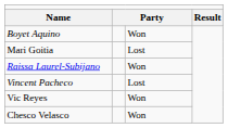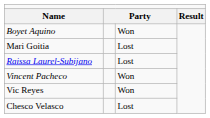Raissa Laurel-Subijano | column 3: Won -> Lost
Vincent Pacheco | column 3: Lost -> Won
Chesco Velasco | column 3: Won -> Lost
